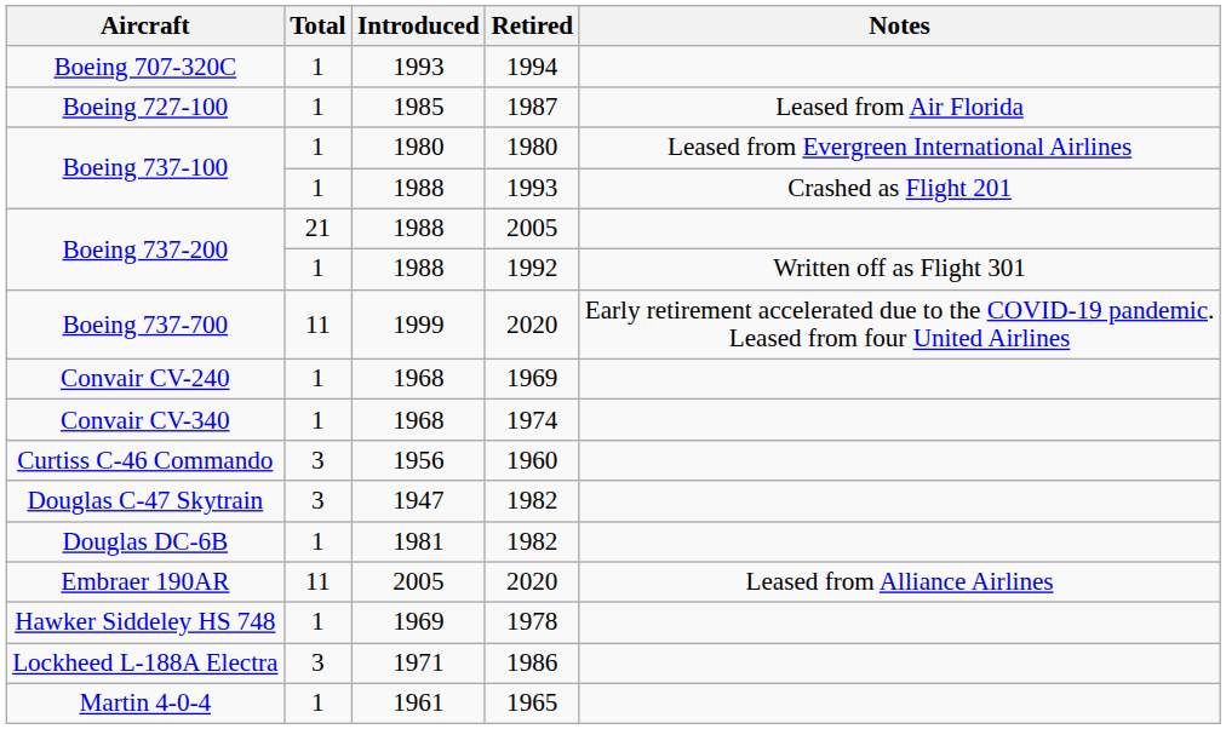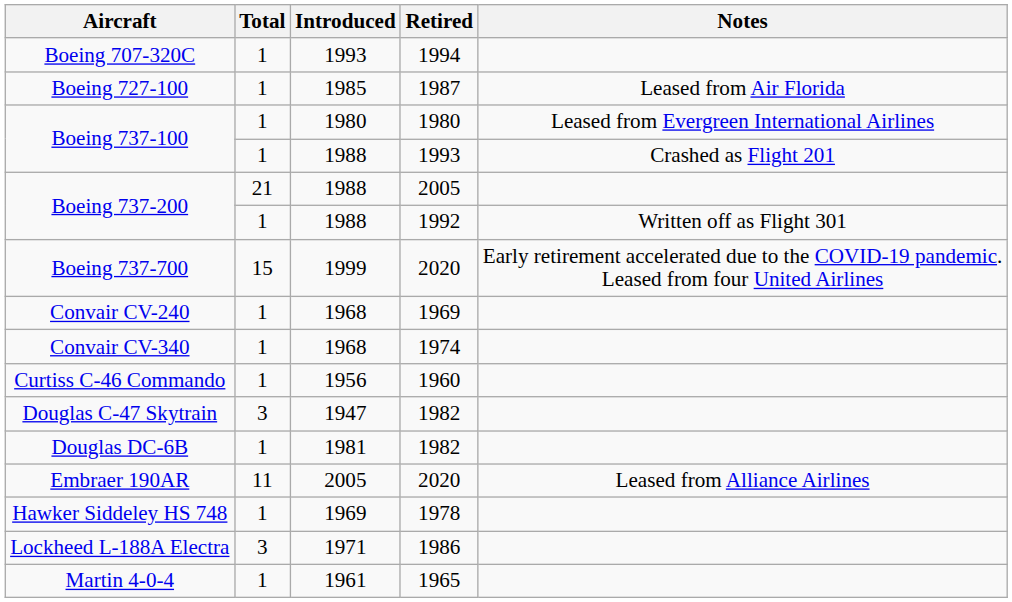Boeing 737-700 | Total: 11 -> 15
Curtiss C-46 Commando | Total: 3 -> 1
